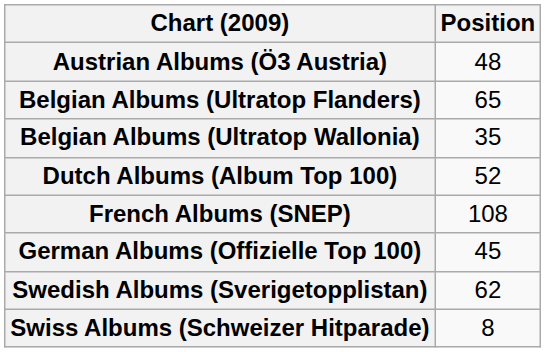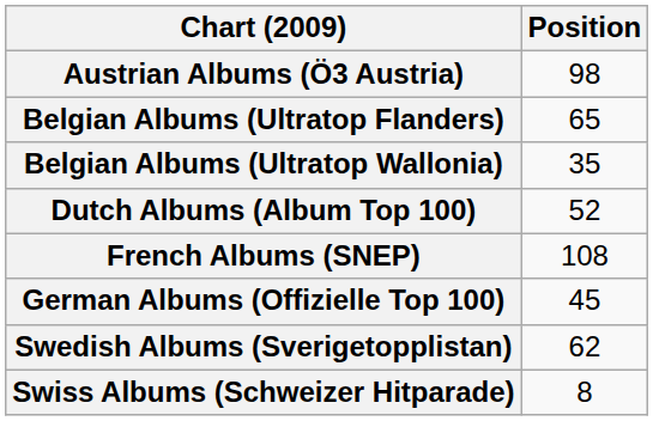Austrian Albums (Ö3 Austria) | Position: 48 -> 98
